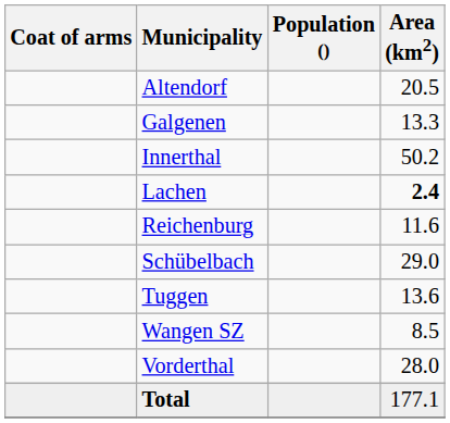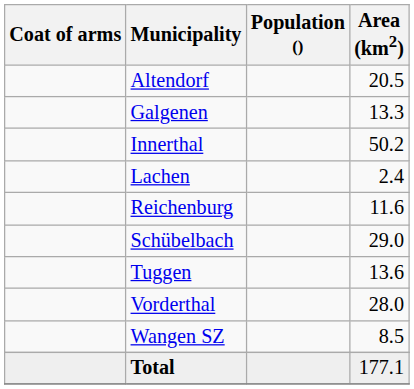Lachen | Area (km2): bold -> normal
rows swapped: Vorderthal <-> Wangen SZ
